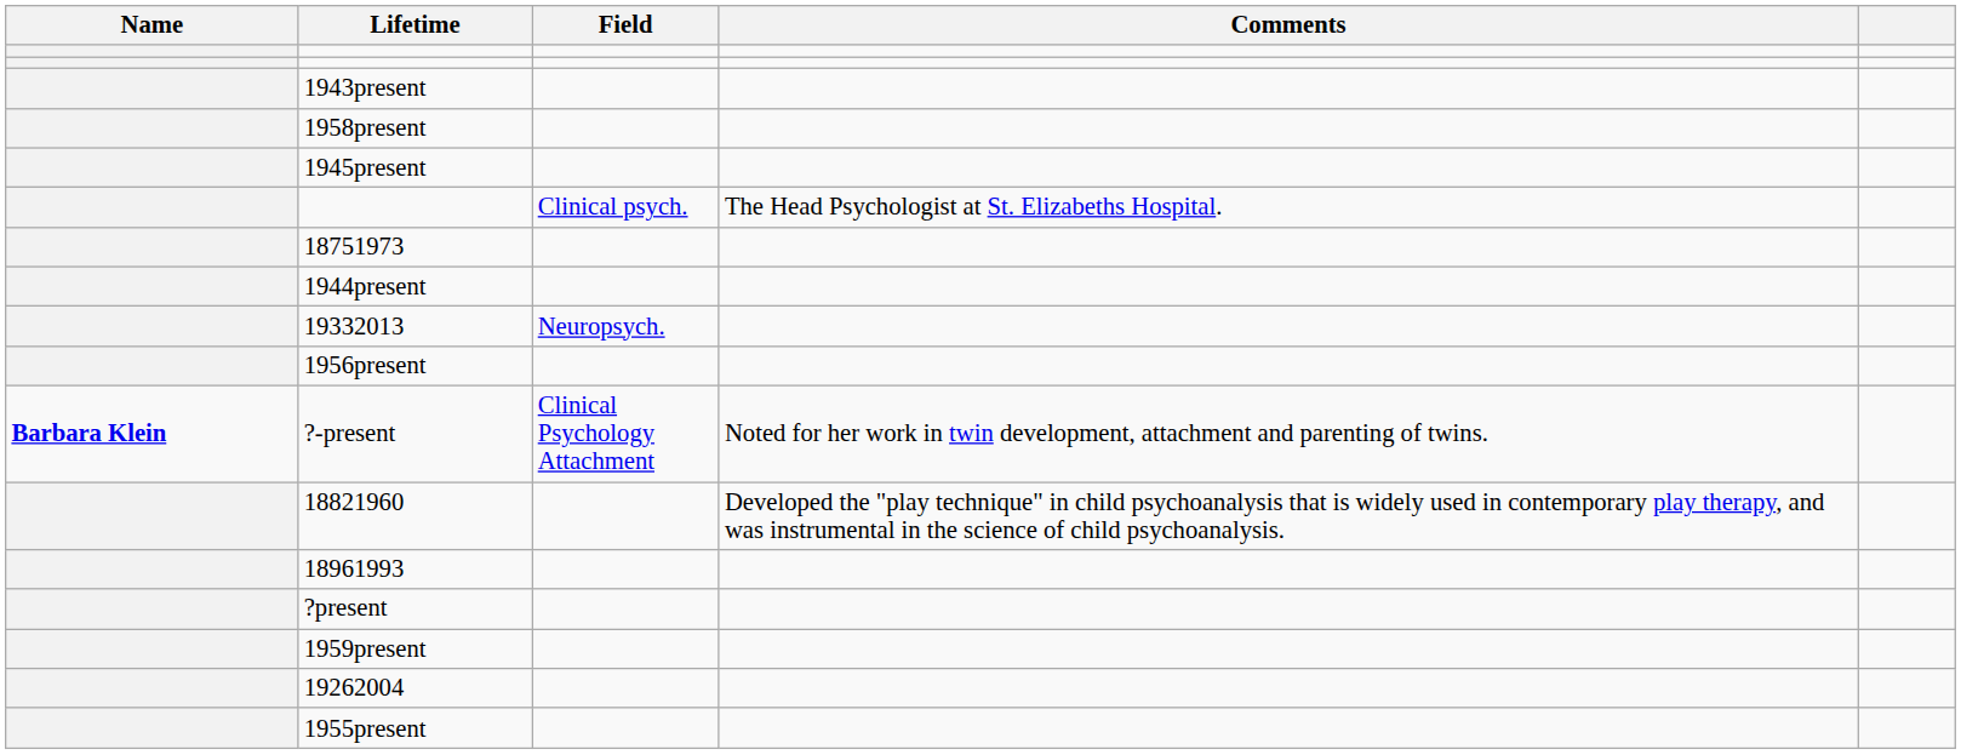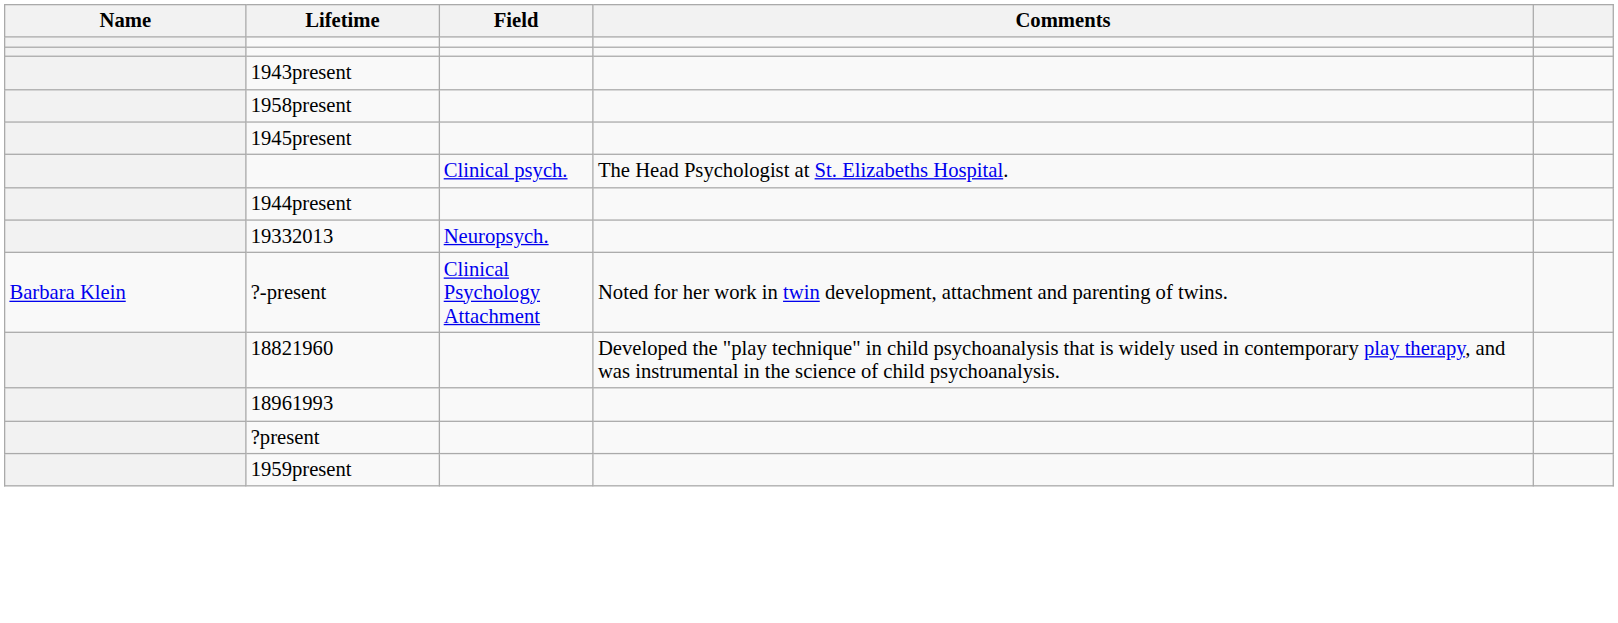- row: 18751973
- row: 1956present
?-present | Name: bold -> normal
- row: 19262004
- row: 1955present
